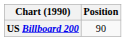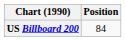US Billboard 200 | Position: 90 -> 84
